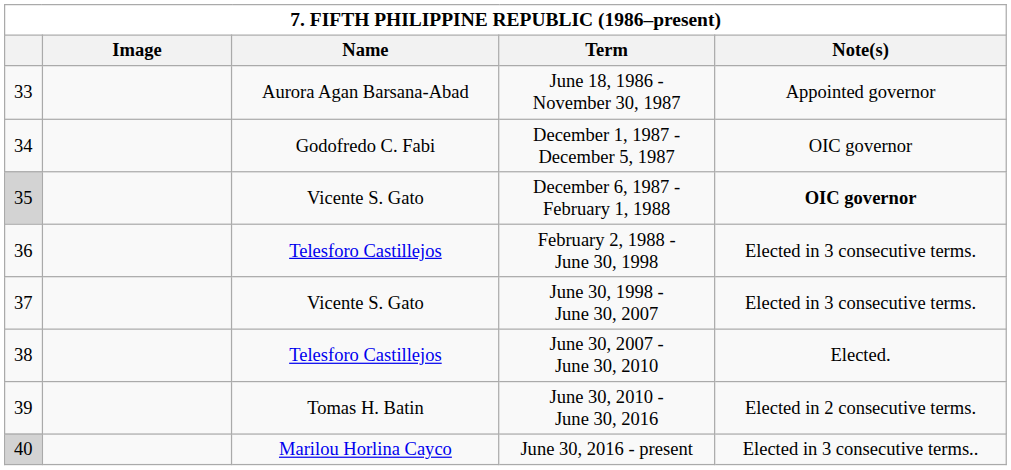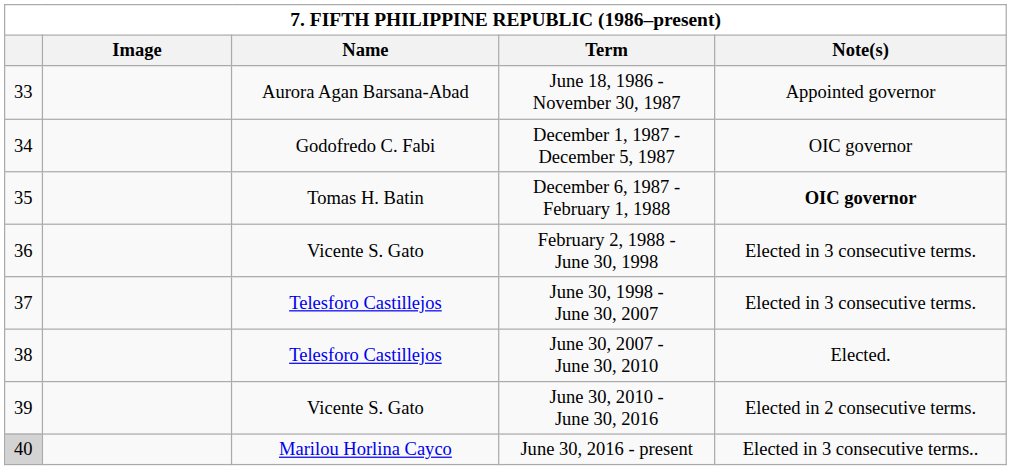December 6, 1987 - February 1, 1988 | column 1: lightgrey background -> no background
December 6, 1987 - February 1, 1988 | Name: Vicente S. Gato -> Tomas H. Batin
February 2, 1988 - June 30, 1998 | Name: Telesforo Castillejos -> Vicente S. Gato
June 30, 1998 - June 30, 2007 | Name: Vicente S. Gato -> Telesforo Castillejos
June 30, 2010 - June 30, 2016 | Name: Tomas H. Batin -> Vicente S. Gato
